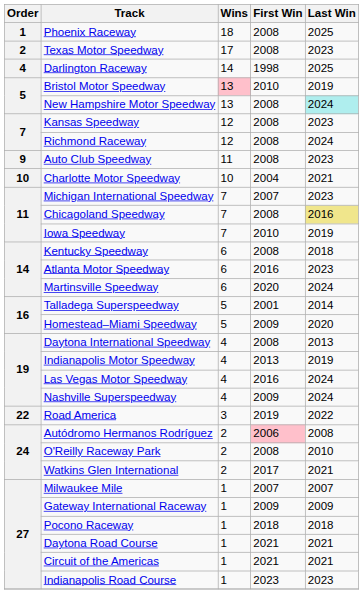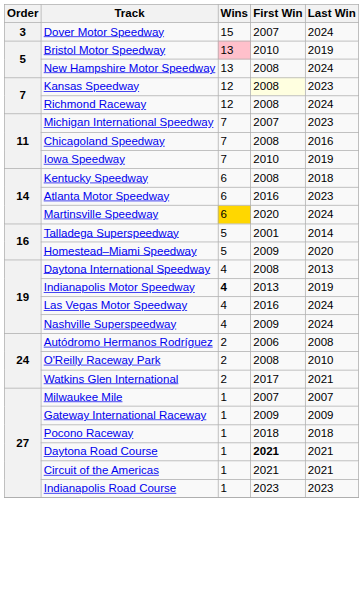- row: 1 | Phoenix Raceway | 18 | 2008 | 2025
- row: 2 | Texas Motor Speedway | 17 | 2008 | 2023
+ row: 3 | Dover Motor Speedway | 15 | 2007 | 2024
- row: 4 | Darlington Raceway | 14 | 1998 | 2025
New Hampshire Motor Speedway | Last Win: paleturquoise background -> no background
Kansas Speedway | First Win: no background -> lightyellow background
- row: 9 | Auto Club Speedway | 11 | 2008 | 2023
- row: 10 | Charlotte Motor Speedway | 10 | 2004 | 2021
Chicagoland Speedway | Last Win: khaki background -> no background
Martinsville Speedway | Wins: no background -> gold background
Indianapolis Motor Speedway | Wins: normal -> bold
- row: 22 | Road America | 3 | 2019 | 2022
Autódromo Hermanos Rodríguez | First Win: pink background -> no background
Daytona Road Course | First Win: normal -> bold
